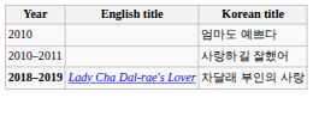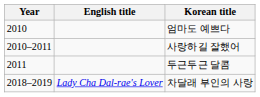+ row: 2011 | 두근두근 달콤
차달래 부인의 사랑 | Year: bold -> normal
